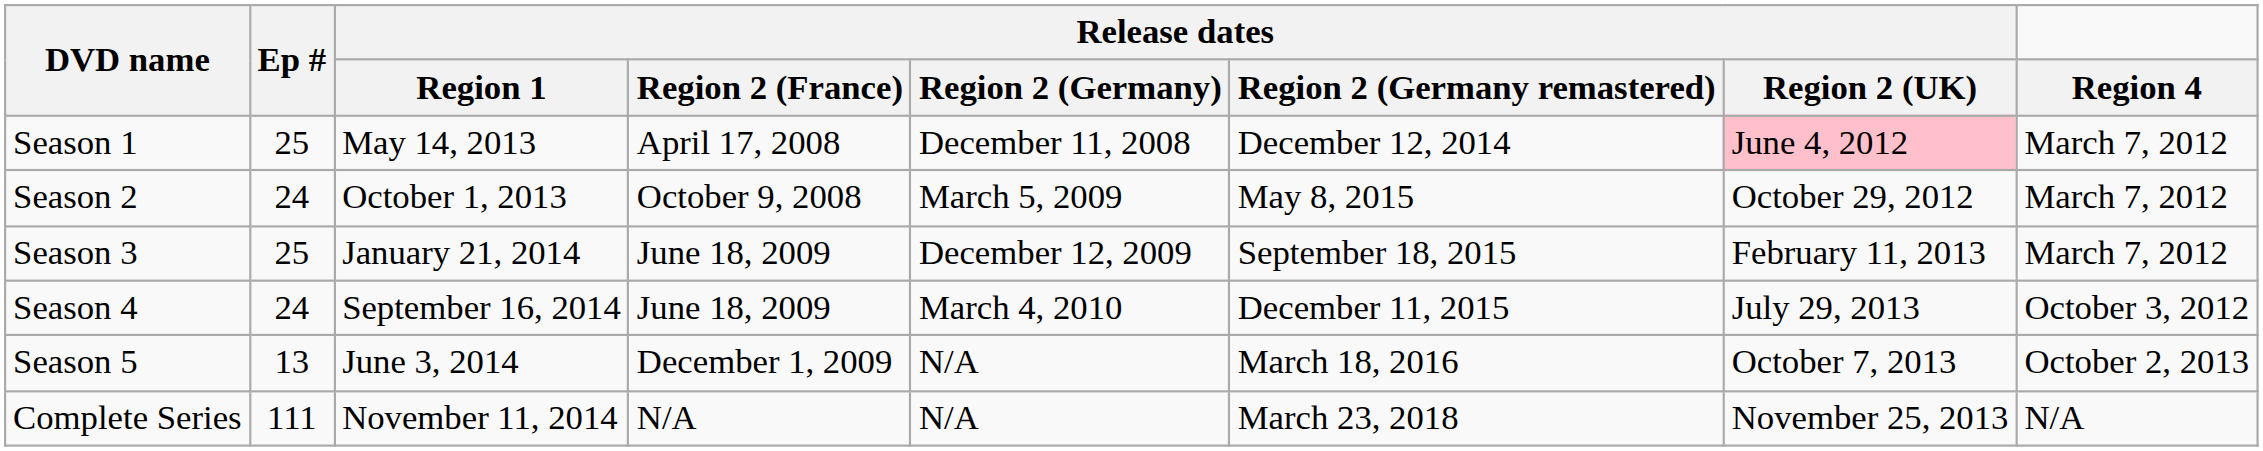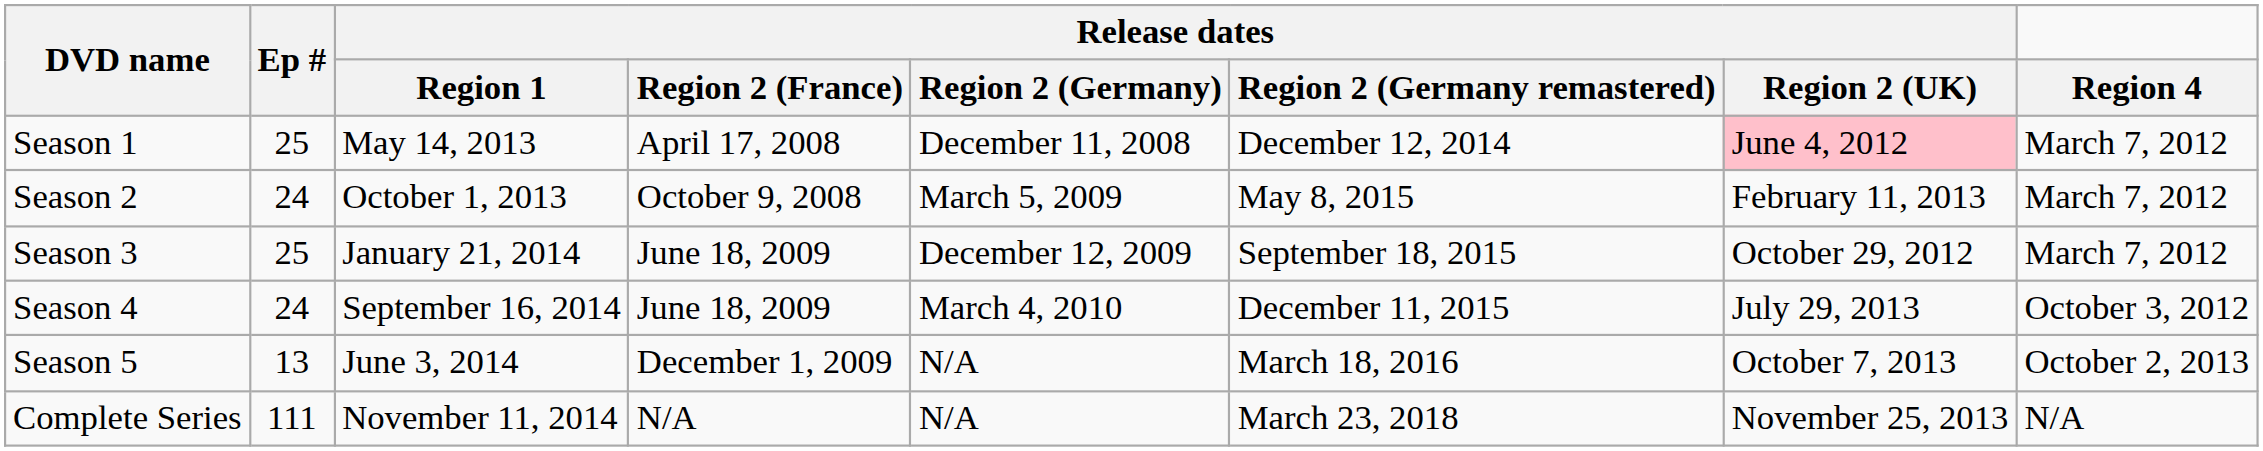Season 2 | Release dates / Region 2 (UK): October 29, 2012 -> February 11, 2013
Season 3 | Release dates / Region 2 (UK): February 11, 2013 -> October 29, 2012
